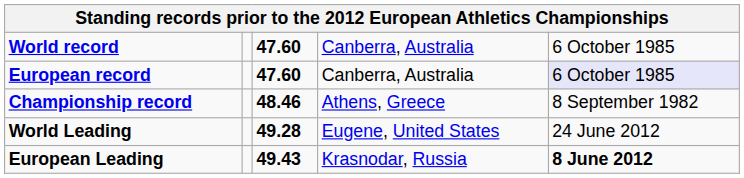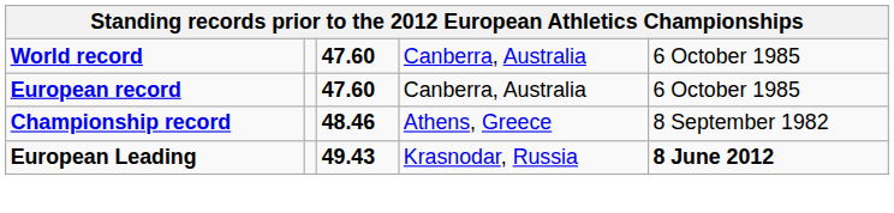European record | column 5: lavender background -> no background
- row: World Leading | 49.28 | Eugene, United States | 24 June 2012
